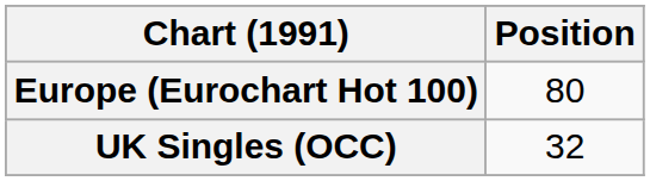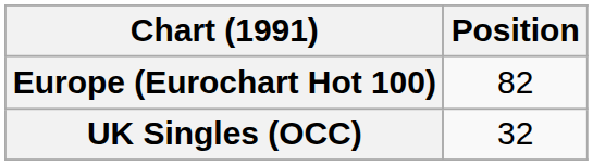Europe (Eurochart Hot 100) | Position: 80 -> 82
